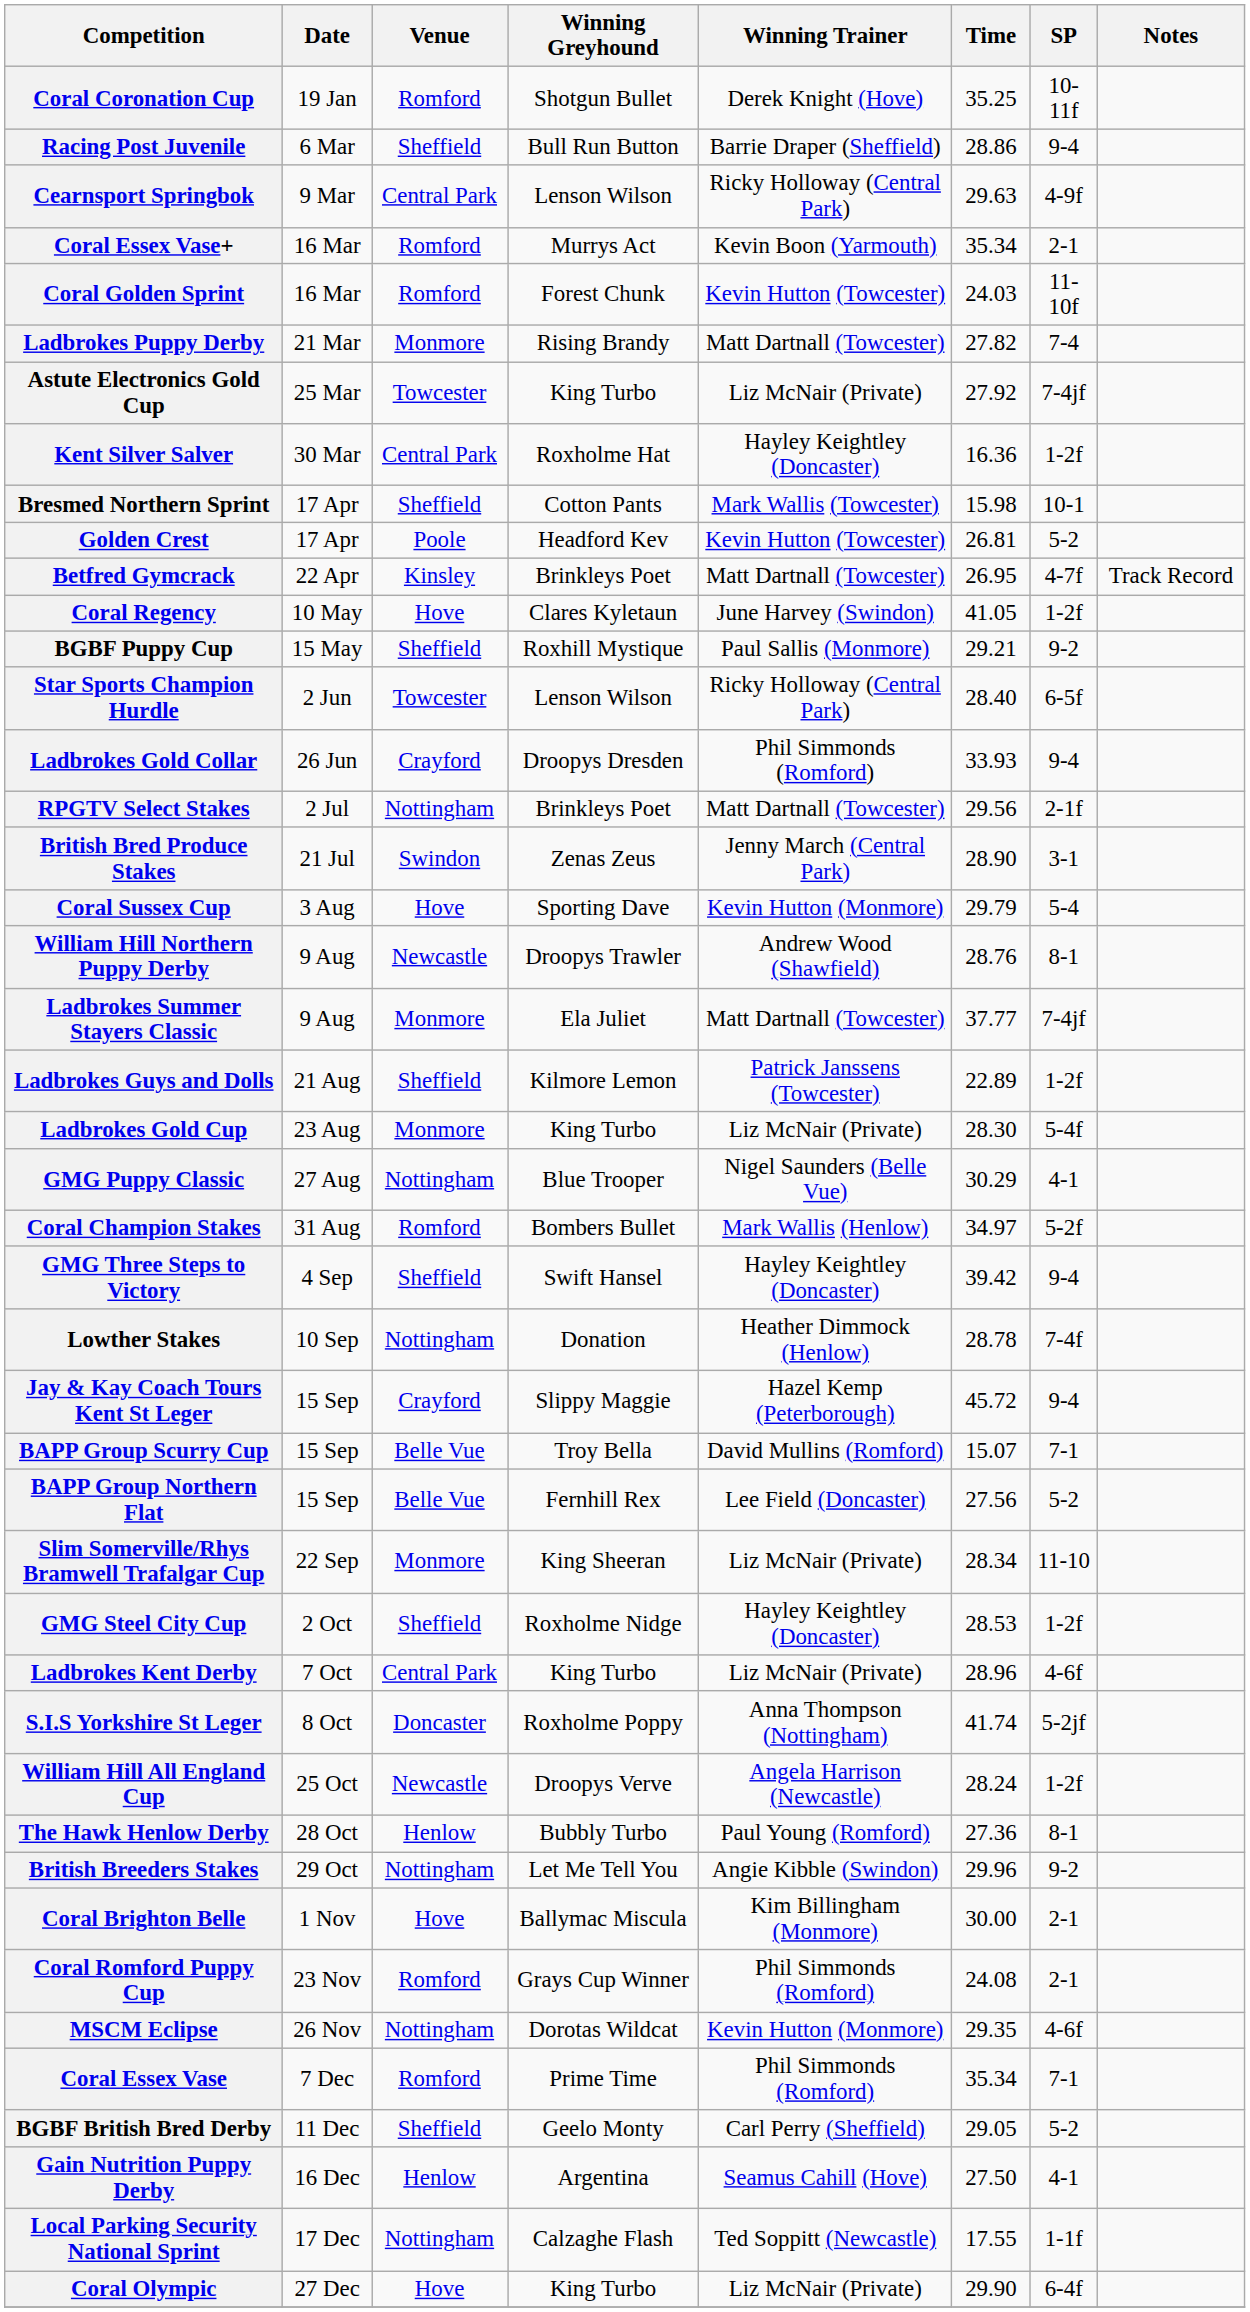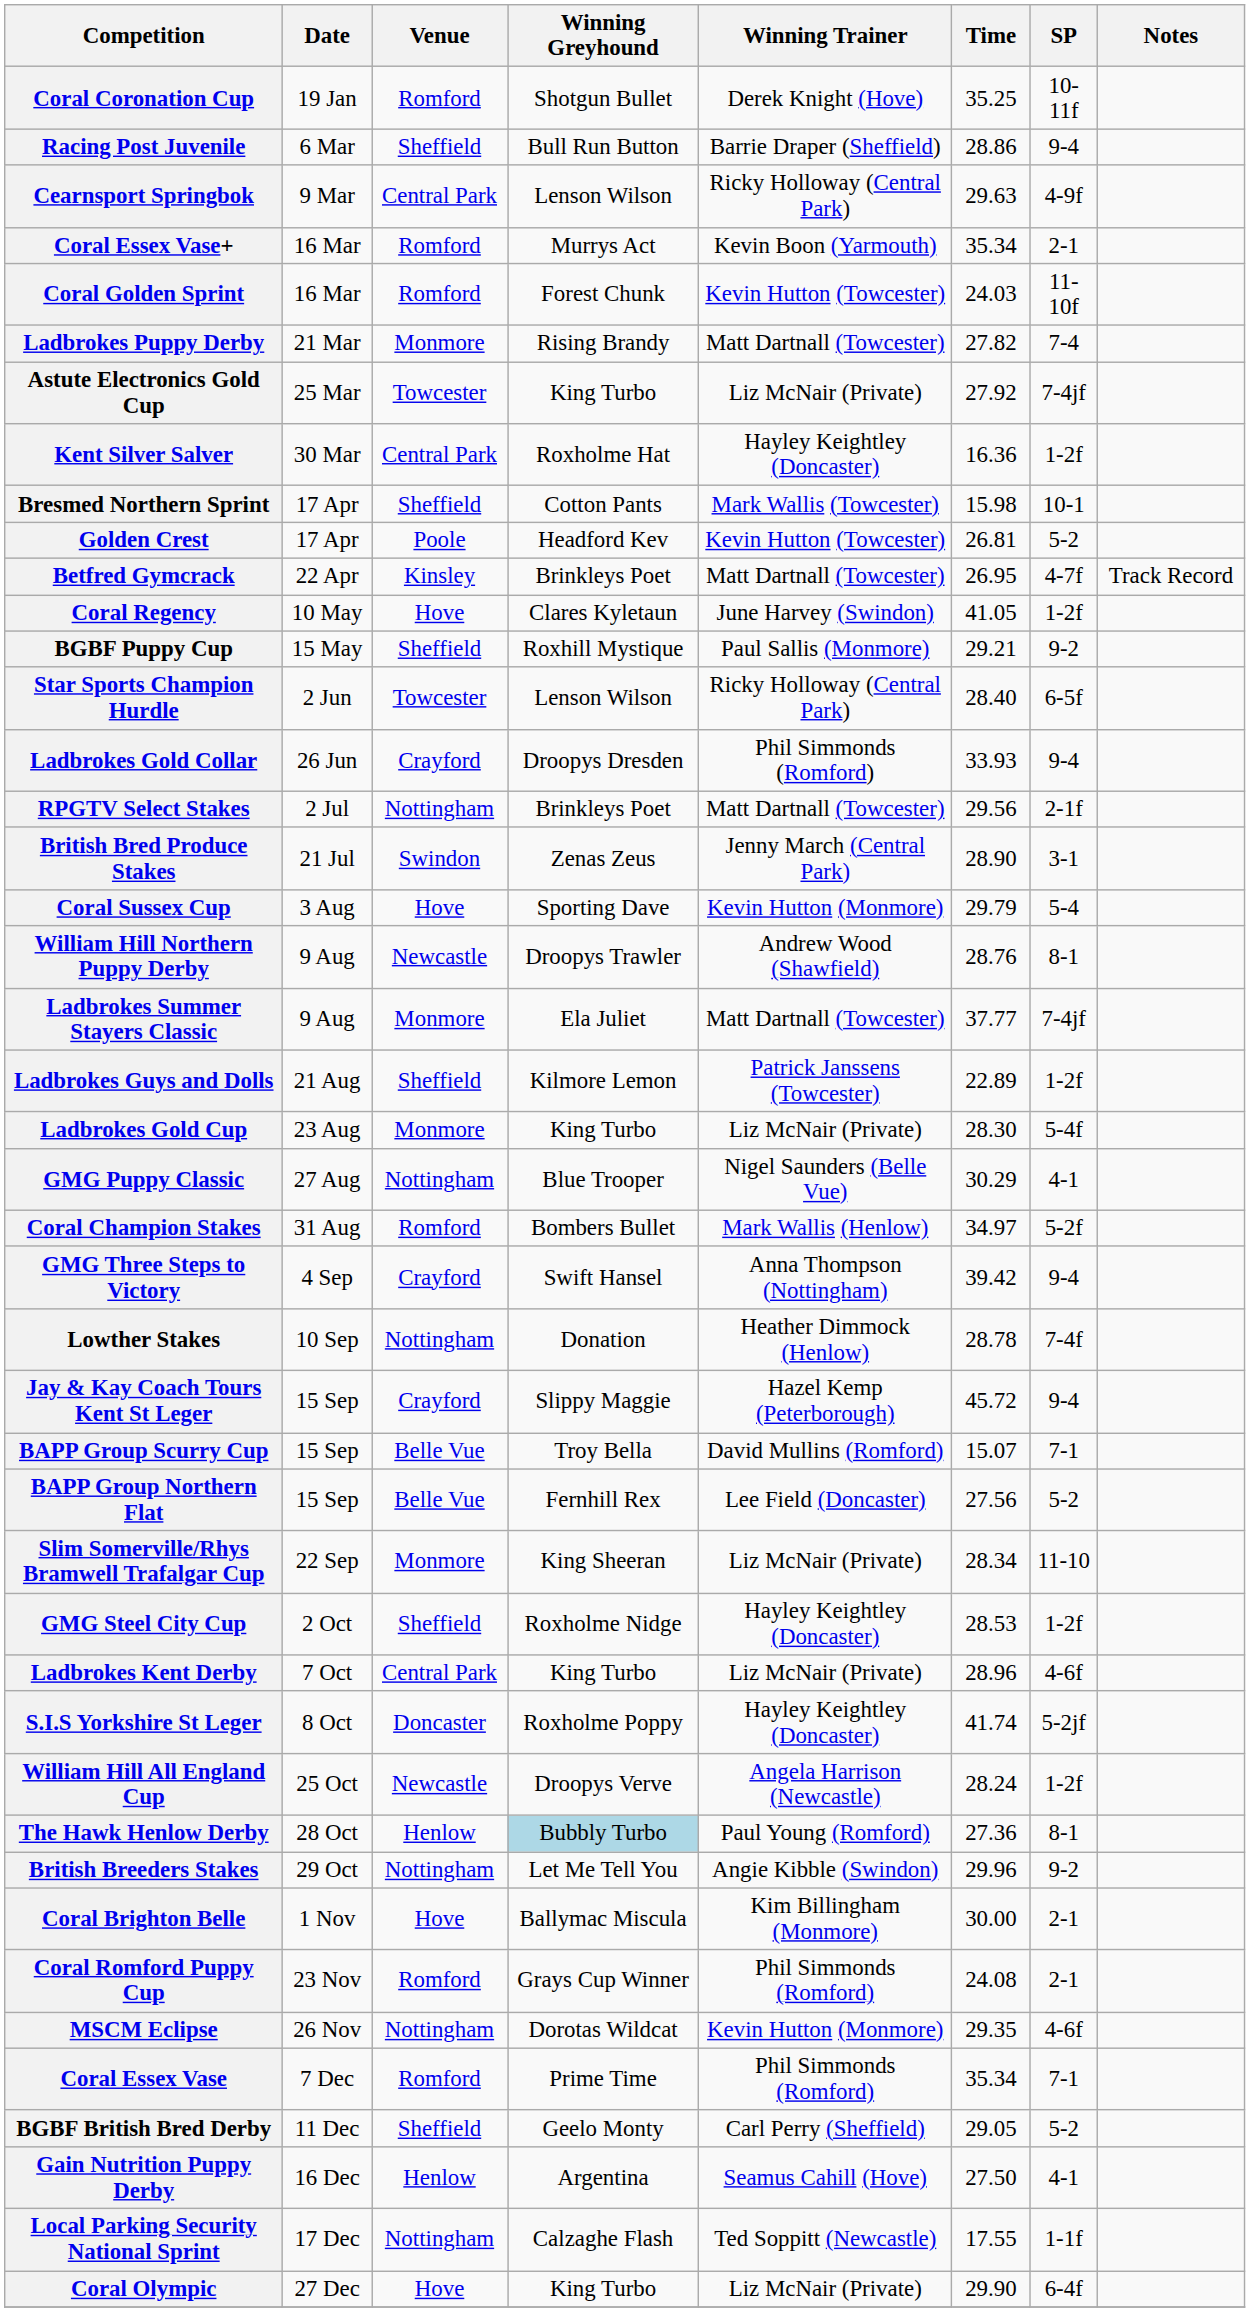GMG Three Steps to Victory | Venue: Sheffield -> Crayford
GMG Three Steps to Victory | Winning Trainer: Hayley Keightley (Doncaster) -> Anna Thompson (Nottingham)
S.I.S Yorkshire St Leger | Winning Trainer: Anna Thompson (Nottingham) -> Hayley Keightley (Doncaster)
The Hawk Henlow Derby | Winning Greyhound: no background -> lightblue background
